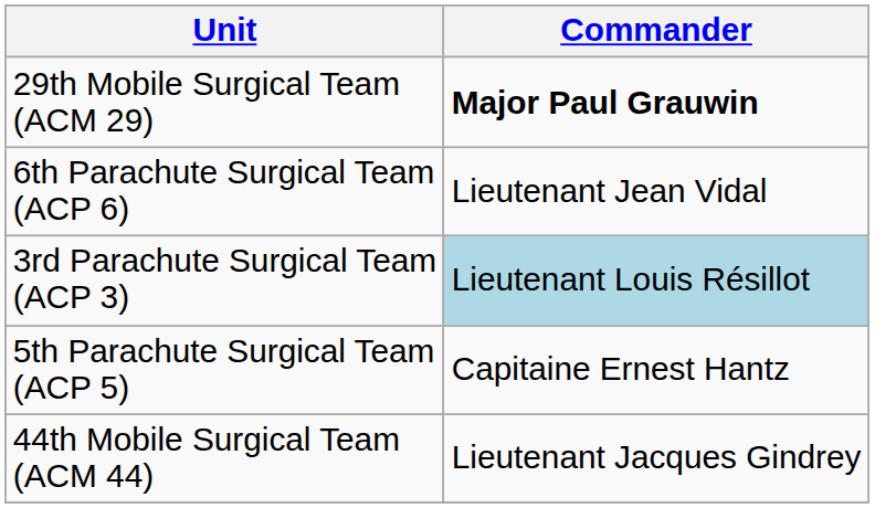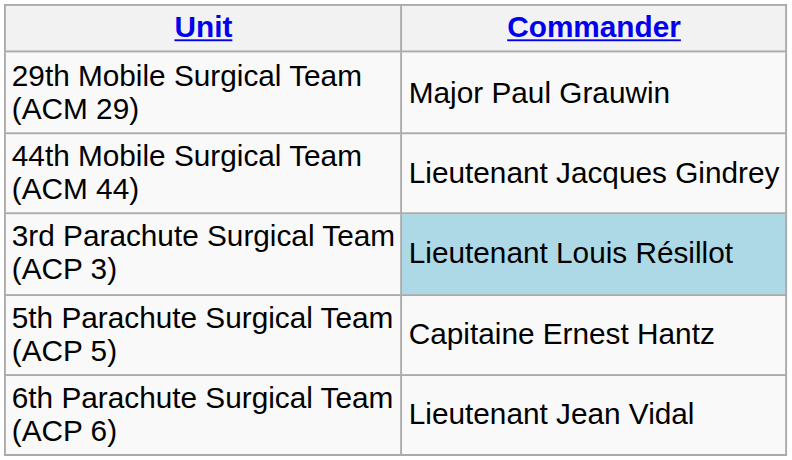29th Mobile Surgical Team (ACM 29) | Commander: bold -> normal
rows swapped: 44th Mobile Surgical Team (ACM 44) <-> 6th Parachute Surgical Team (ACP 6)
